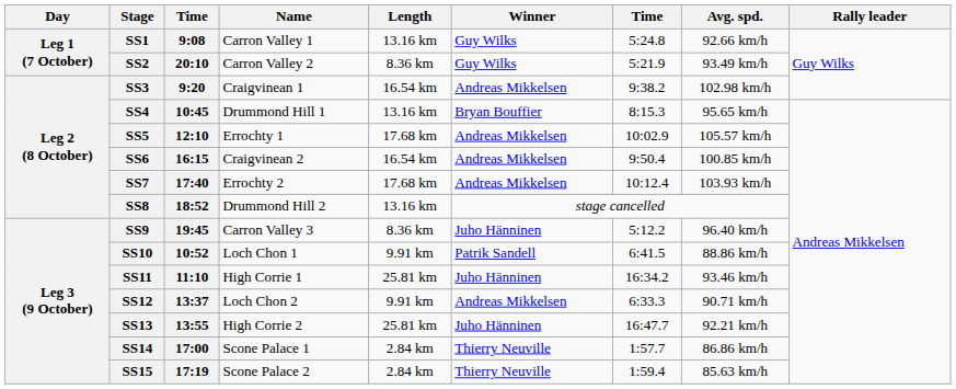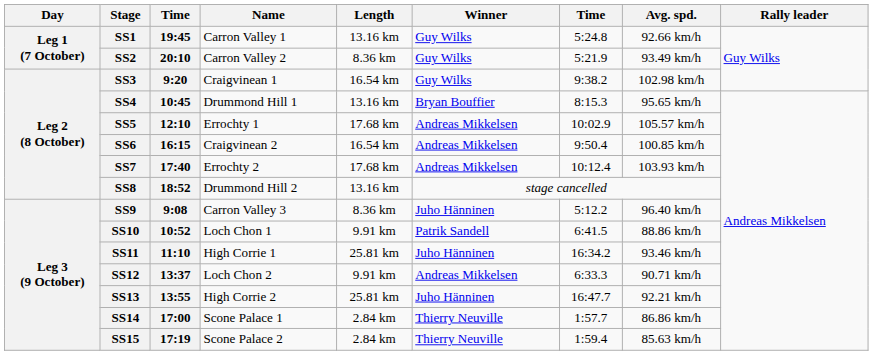SS1 | column 3: 9:08 -> 19:45
SS3 | Winner: Andreas Mikkelsen -> Guy Wilks
SS9 | column 3: 19:45 -> 9:08
